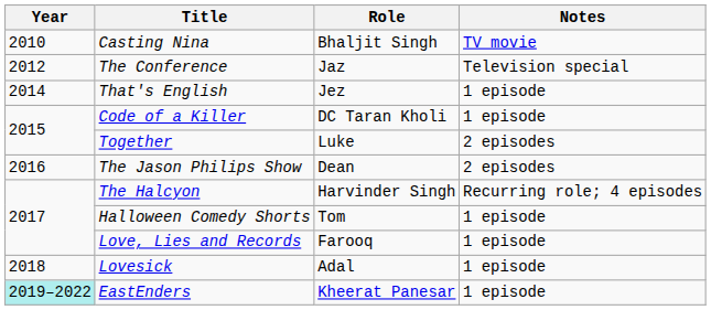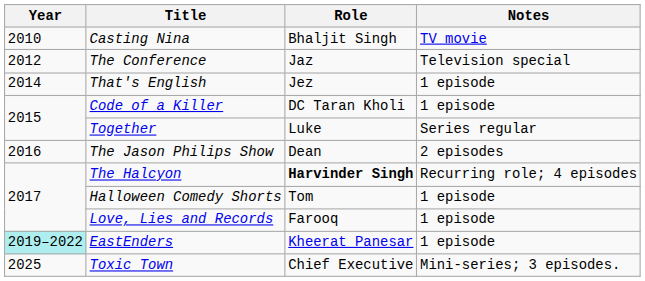Together | Notes: 2 episodes -> Series regular
The Halcyon | Role: normal -> bold
- row: 2018 | Lovesick | Adal | 1 episode
+ row: 2025 | Toxic Town | Chief Executive | Mini-series; 3 episodes.
